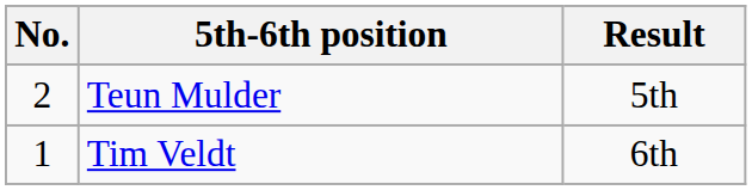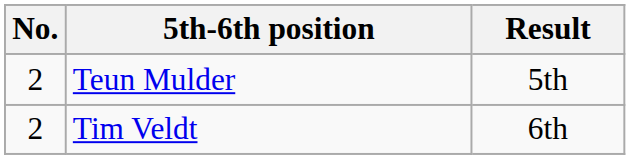Tim Veldt | No.: 1 -> 2
